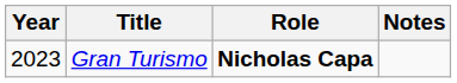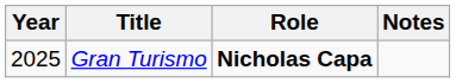Gran Turismo | Year: 2023 -> 2025
